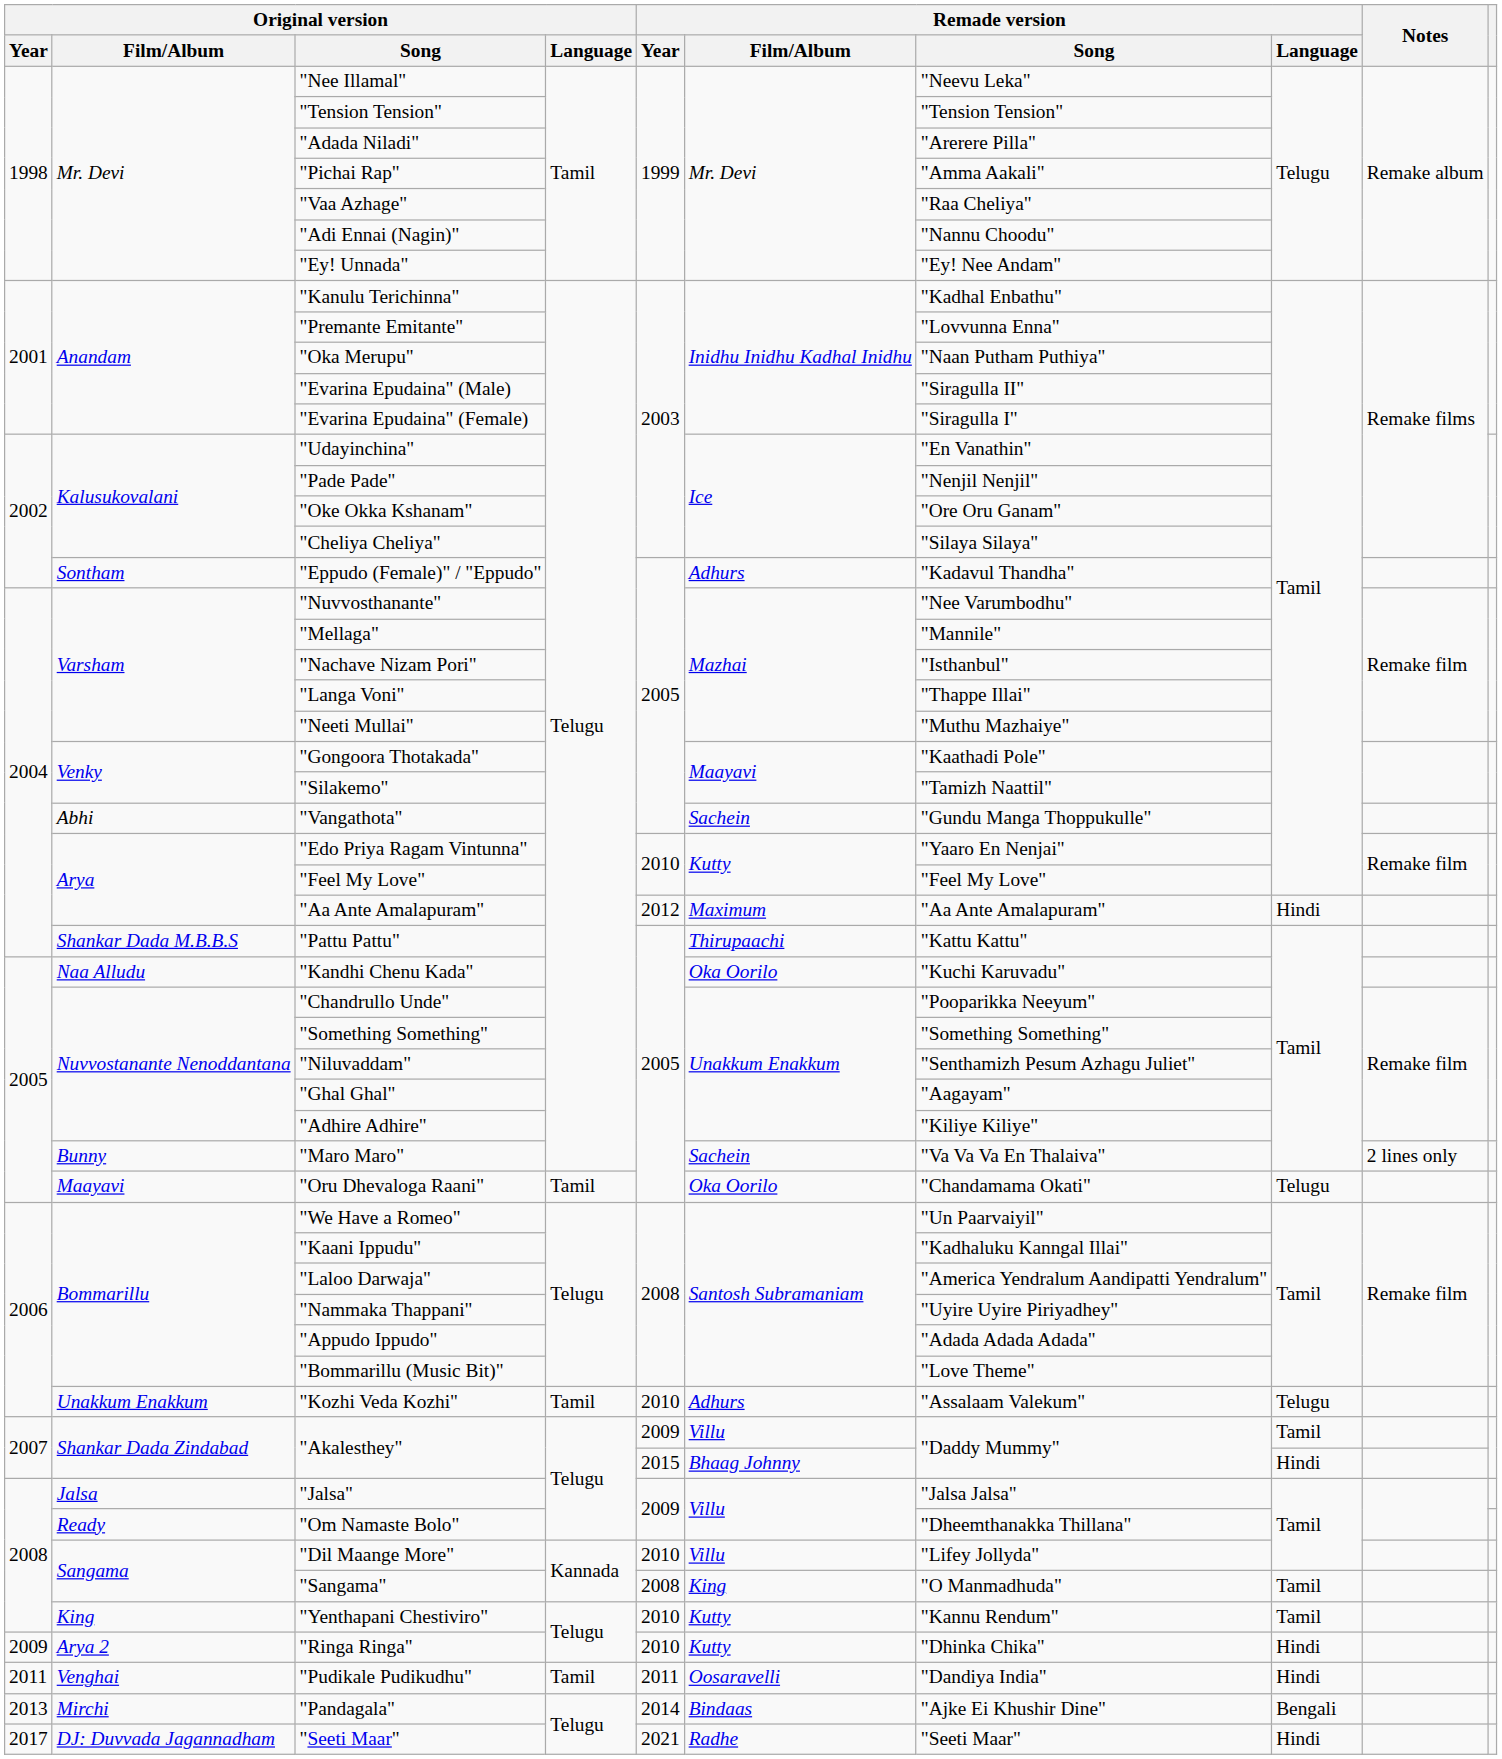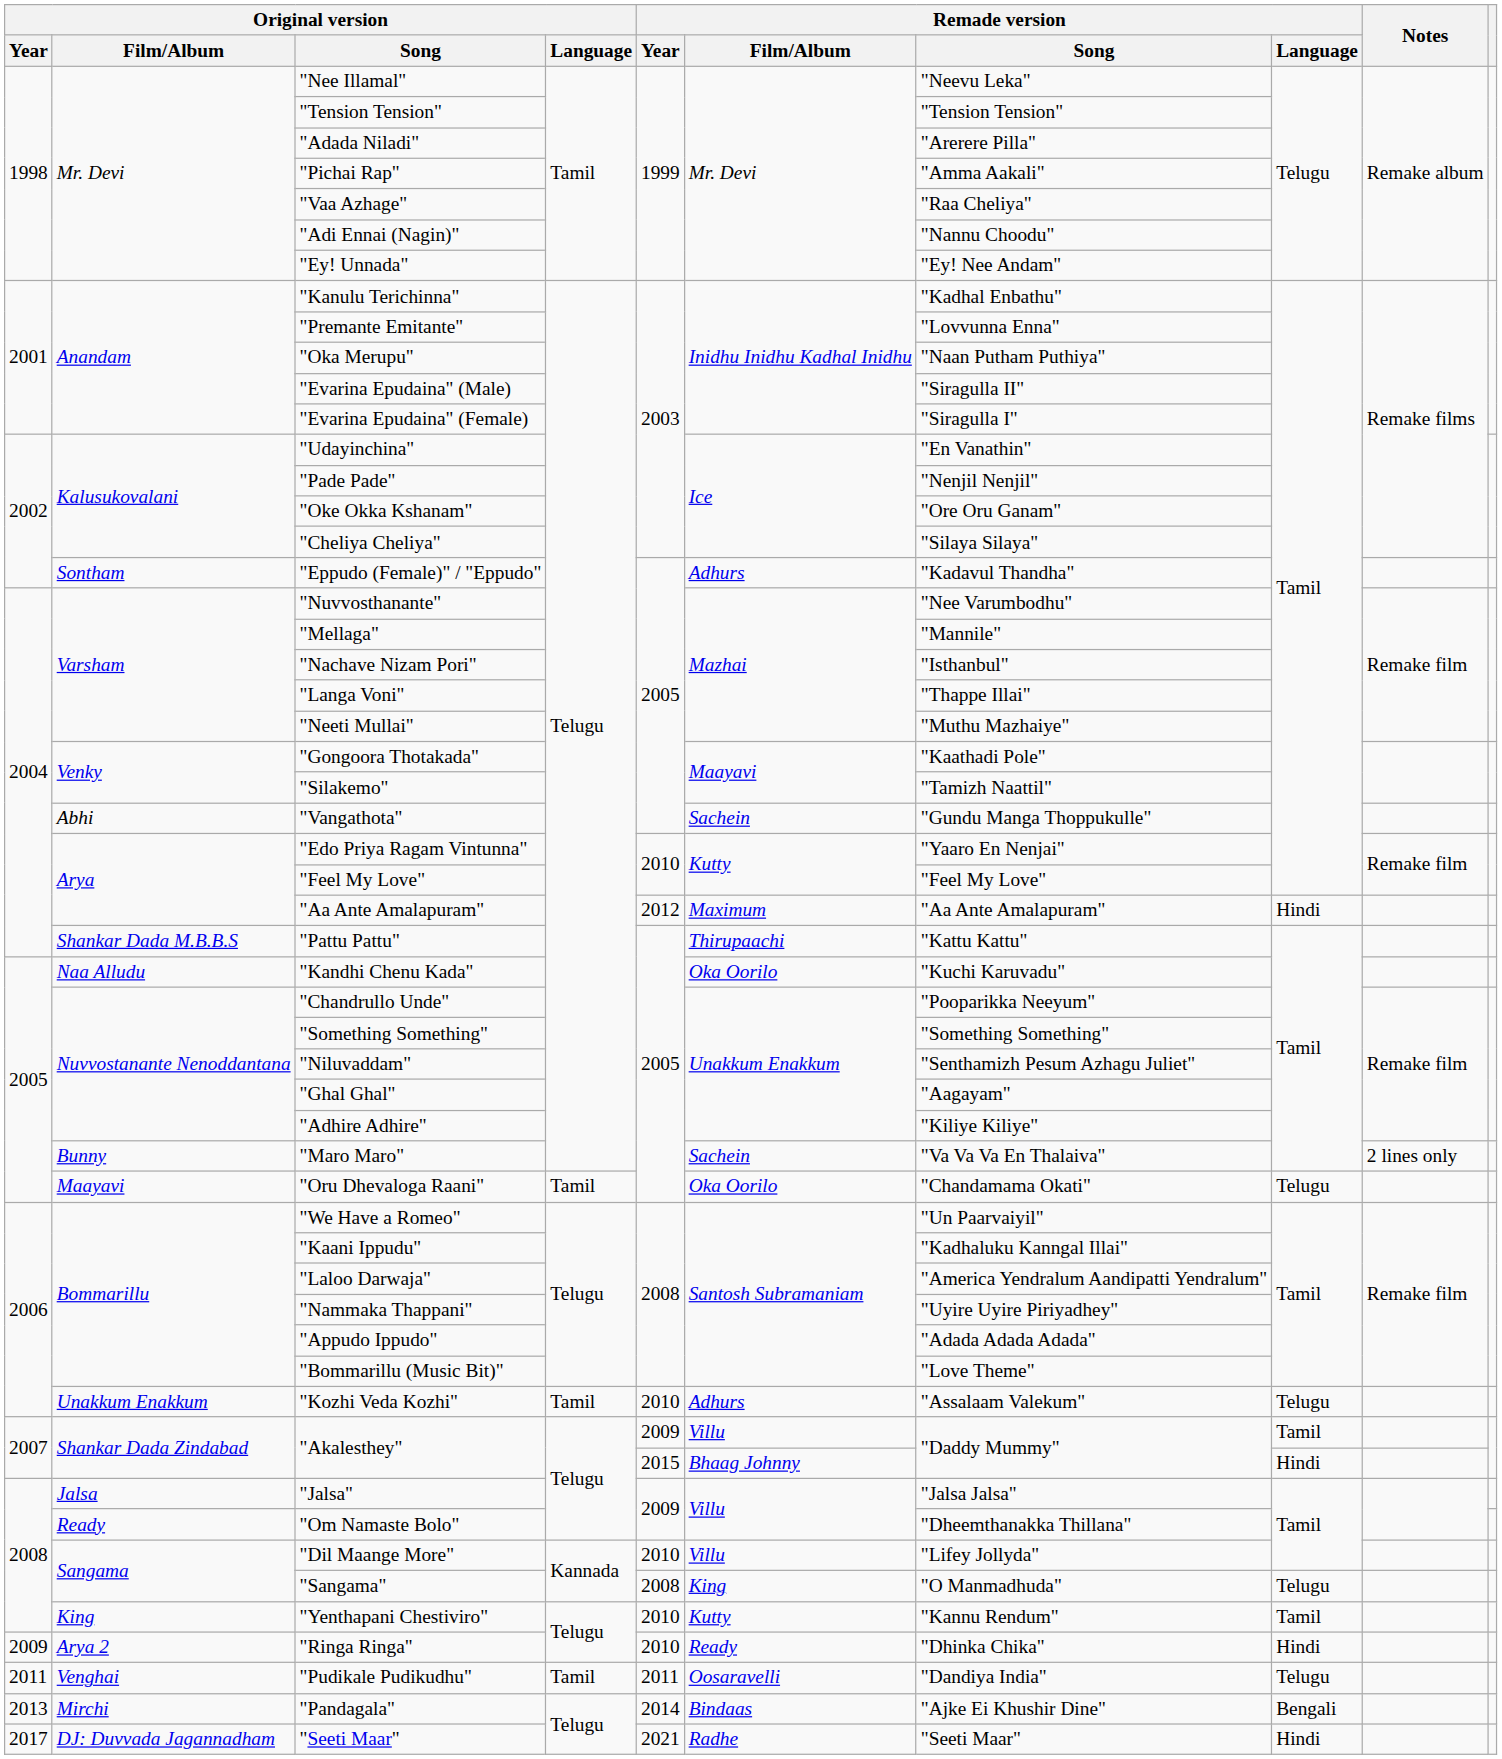"Sangama" | Remade version / Language: Tamil -> Telugu
"Ringa Ringa" | Remade version / Film/Album: Kutty -> Ready
"Pudikale Pudikudhu" | Remade version / Language: Hindi -> Telugu
